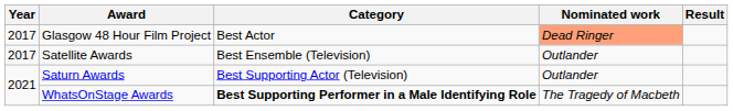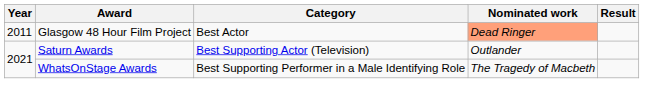Glasgow 48 Hour Film Project | Year: 2017 -> 2011
- row: 2017 | Satellite Awards | Best Ensemble (Television) | Outlander
WhatsOnStage Awards | Category: bold -> normal
